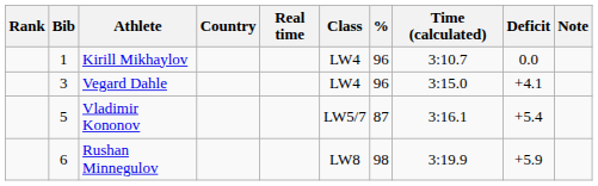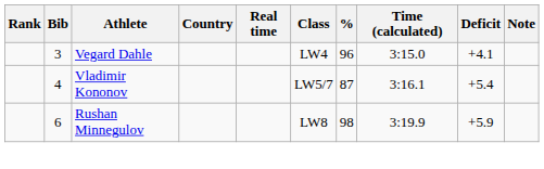- row: 1 | Kirill Mikhaylov | LW4 | 96 | 3:10.7 | 0.0
Vladimir Kononov | Bib: 5 -> 4
